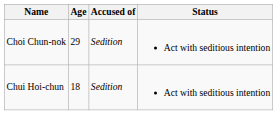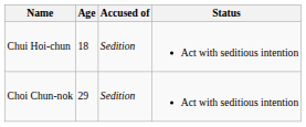rows swapped: Chui Hoi-chun <-> Choi Chun-nok
